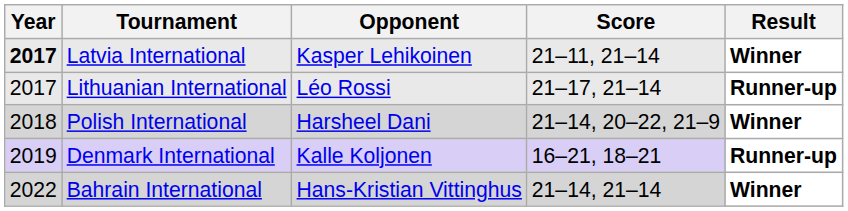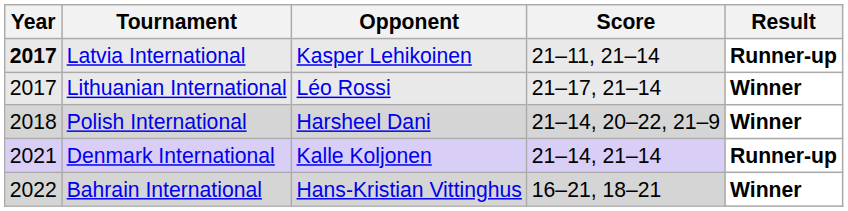Latvia International | Result: Winner -> Runner-up
Lithuanian International | Result: Runner-up -> Winner
Denmark International | Year: 2019 -> 2021
Denmark International | Score: 16–21, 18–21 -> 21–14, 21–14
Bahrain International | Score: 21–14, 21–14 -> 16–21, 18–21
